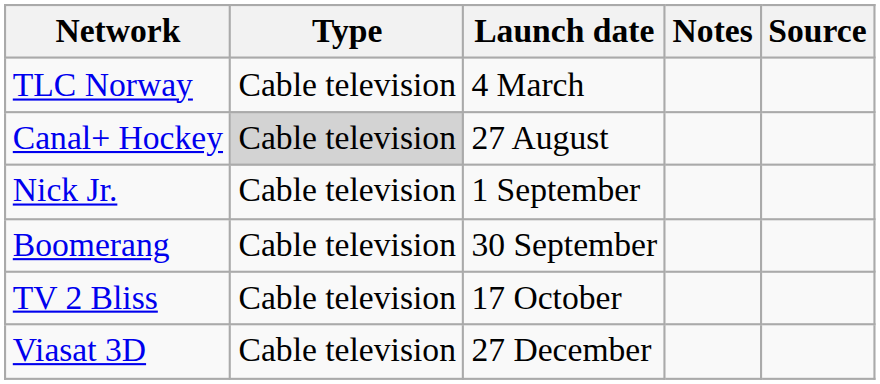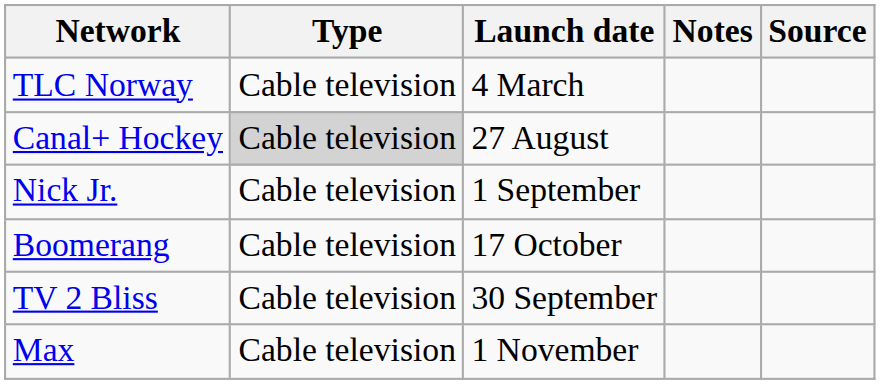Boomerang | Launch date: 30 September -> 17 October
TV 2 Bliss | Launch date: 17 October -> 30 September
+ row: Max | Cable television | 1 November
- row: Viasat 3D | Cable television | 27 December
